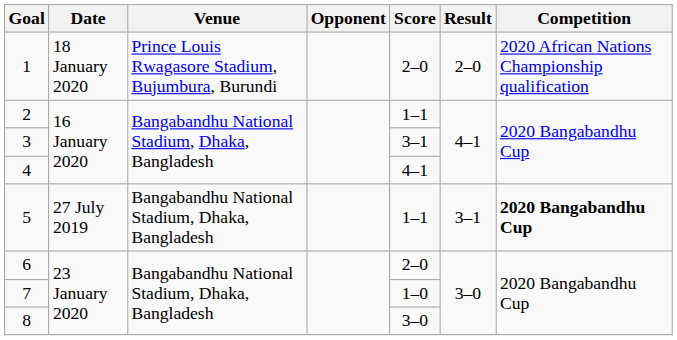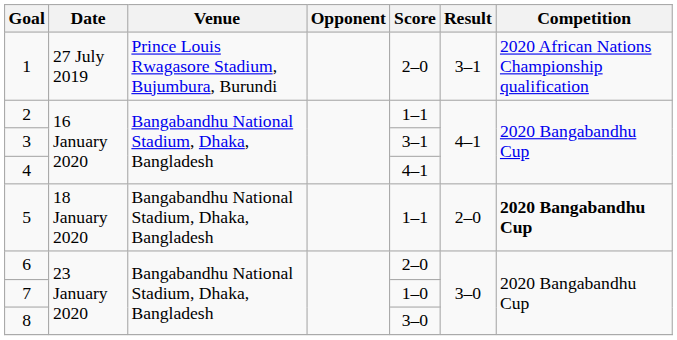1 | Date: 18 January 2020 -> 27 July 2019
1 | Result: 2–0 -> 3–1
5 | Date: 27 July 2019 -> 18 January 2020
5 | Result: 3–1 -> 2–0
